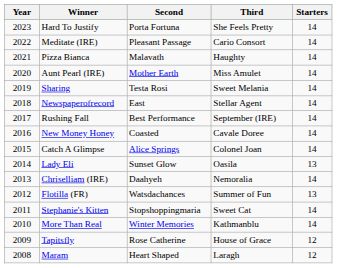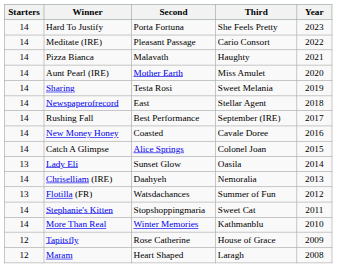columns swapped: Year <-> Starters
